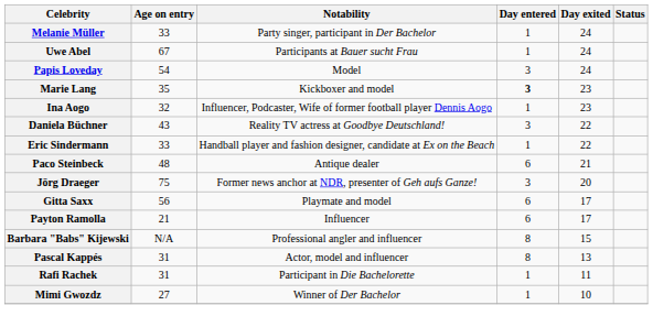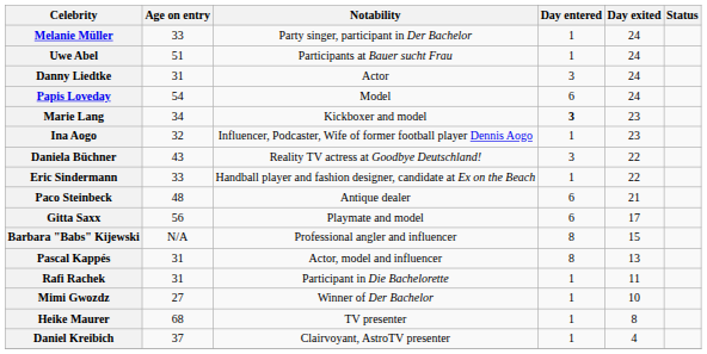Uwe Abel | Age on entry: 67 -> 51
+ row: Danny Liedtke | 31 | Actor | 3 | 24
Papis Loveday | Day entered: 3 -> 6
Marie Lang | Age on entry: 35 -> 34
- row: Jörg Draeger | 75 | Former news anchor at NDR, presenter of Geh aufs Ganze! | 3 | 20
- row: Payton Ramolla | 21 | Influencer | 6 | 17
+ row: Heike Maurer | 68 | TV presenter | 1 | 8
+ row: Daniel Kreibich | 37 | Clairvoyant, AstroTV presenter | 1 | 4
